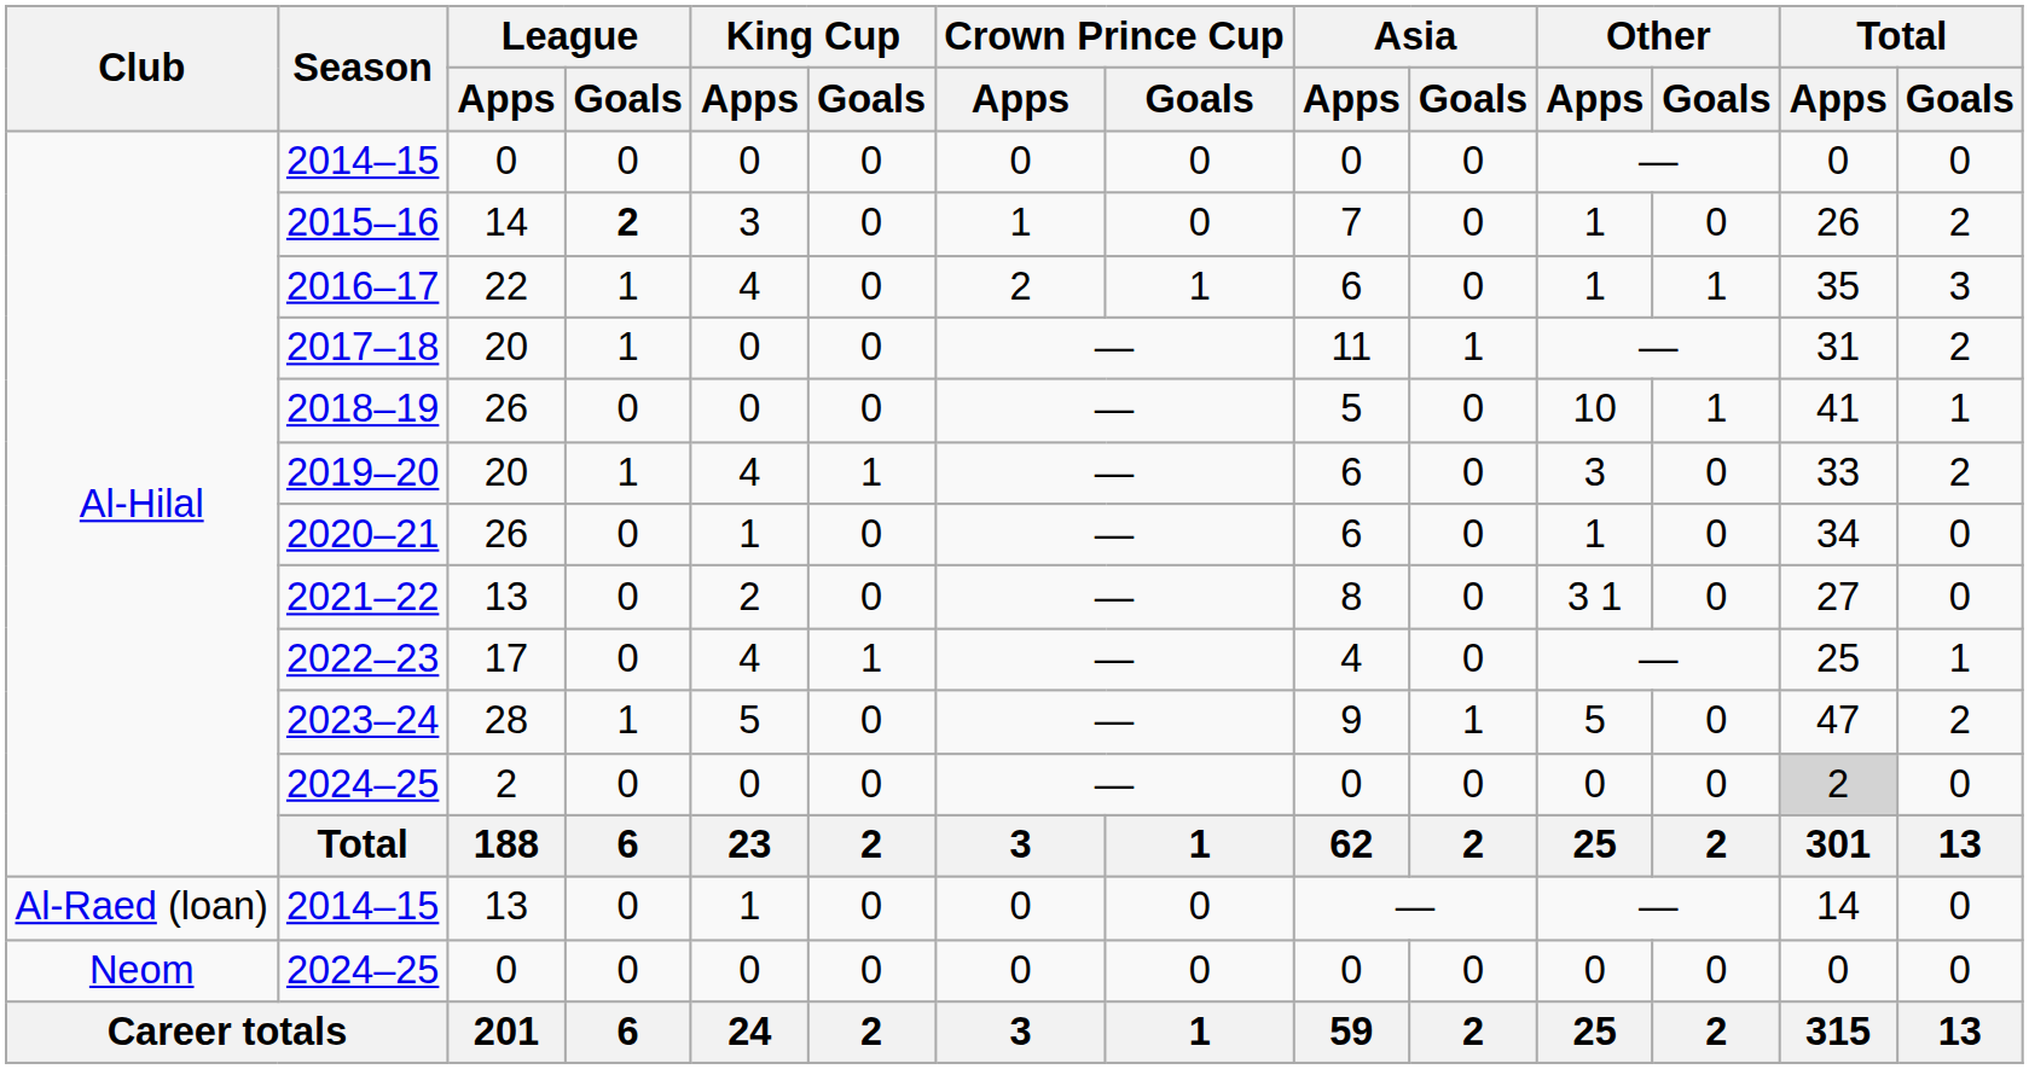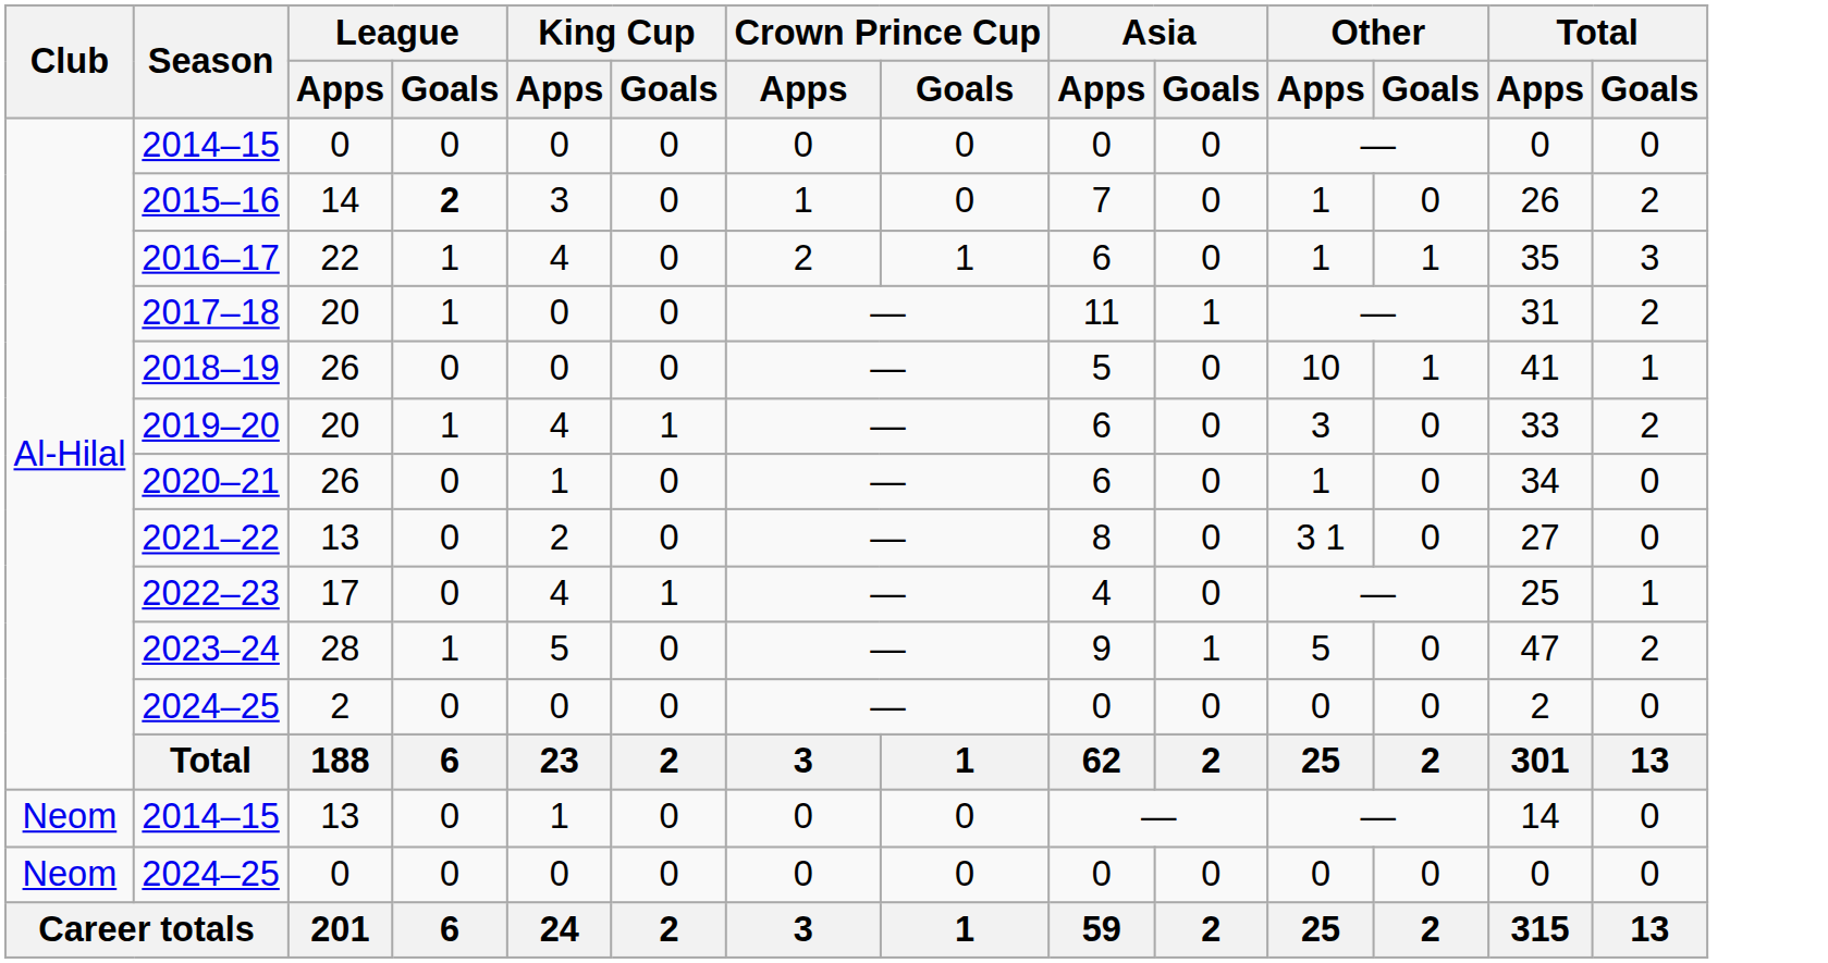2024–25 / 2 | Total / Apps: lightgrey background -> no background
2014–15 / 13 | Club: Al-Raed (loan) -> Neom
